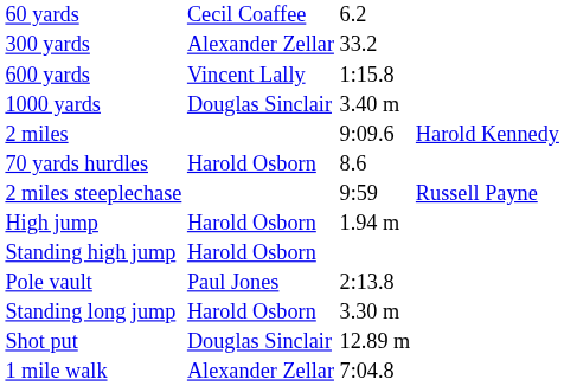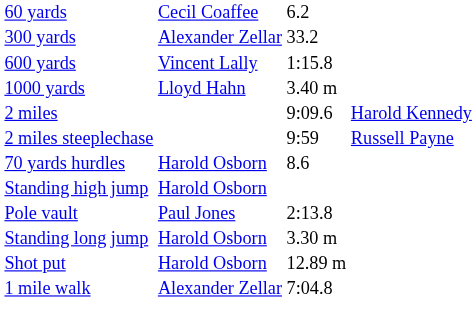1000 yards | column 2: Douglas Sinclair -> Lloyd Hahn
rows swapped: 70 yards hurdles <-> 2 miles steeplechase
- row: High jump | Harold Osborn | 1.94 m
Shot put | column 2: Douglas Sinclair -> Harold Osborn
